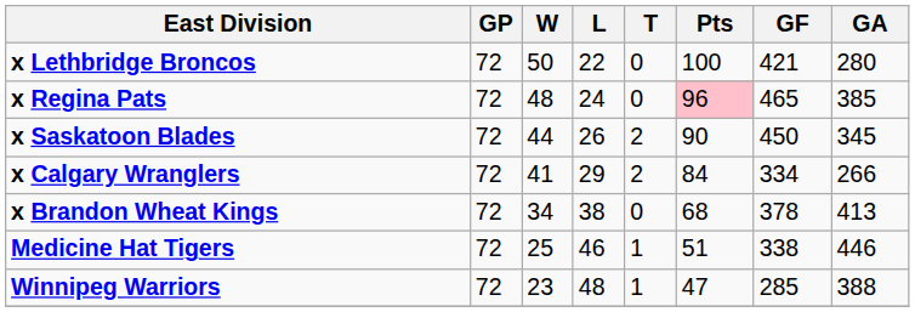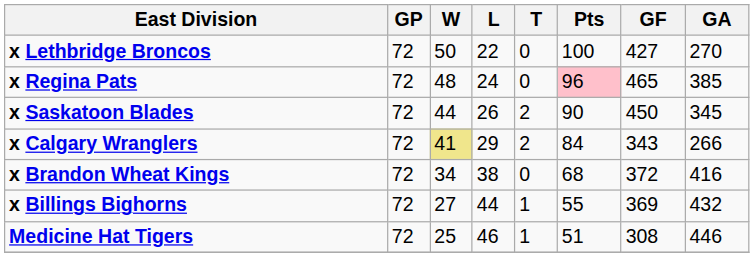x Lethbridge Broncos | GF: 421 -> 427
x Lethbridge Broncos | GA: 280 -> 270
x Calgary Wranglers | W: no background -> khaki background
x Calgary Wranglers | GF: 334 -> 343
x Brandon Wheat Kings | GF: 378 -> 372
x Brandon Wheat Kings | GA: 413 -> 416
+ row: x Billings Bighorns | 72 | 27 | 44 | 1 | 55 | 369 | 432
Medicine Hat Tigers | GF: 338 -> 308
- row: Winnipeg Warriors | 72 | 23 | 48 | 1 | 47 | 285 | 388
